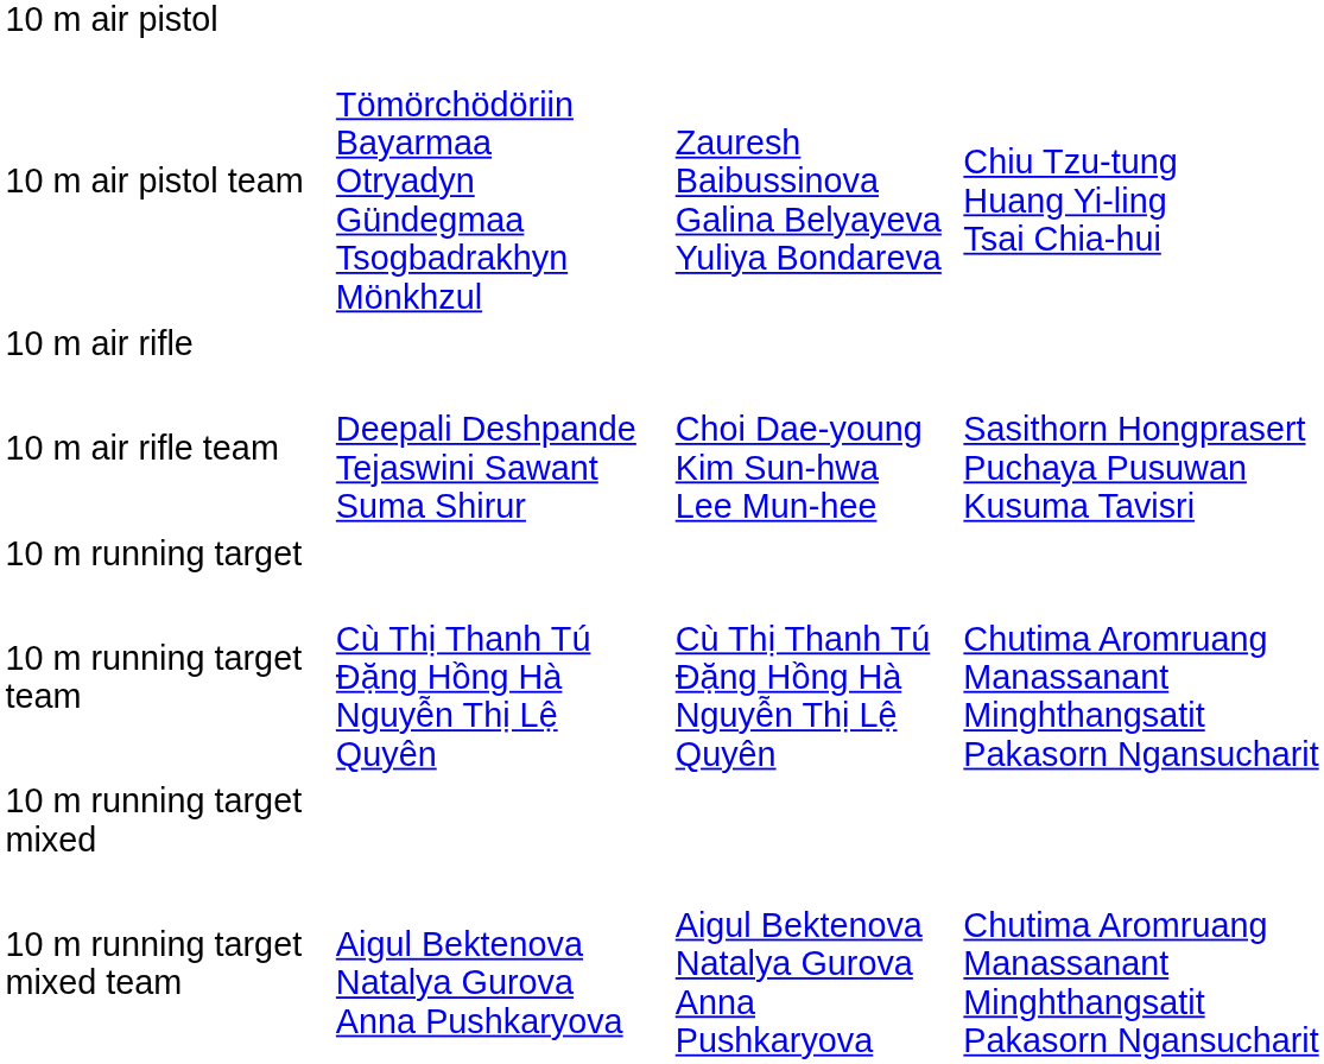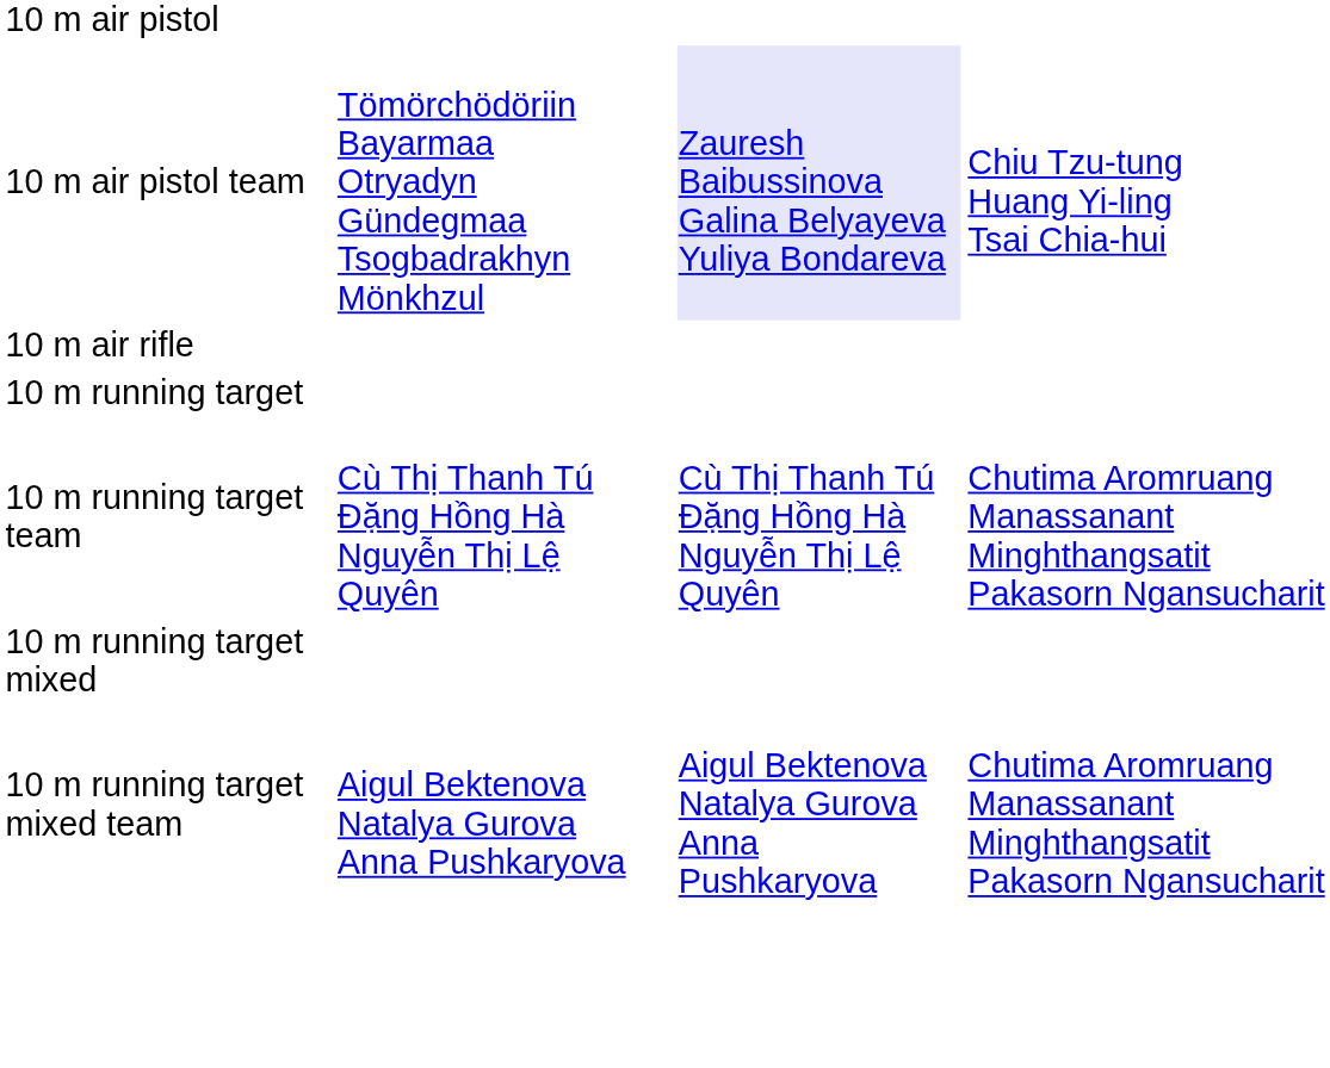10 m air pistol team | column 3: no background -> lavender background
- row: 10 m air rifle team | Deepali Deshpande Tejaswini Sawant Suma Shirur | Choi Dae-young Kim Sun-hwa Lee Mun-hee | Sasithorn Hongprasert Puchaya Pusuwan Kusuma Tavisri
